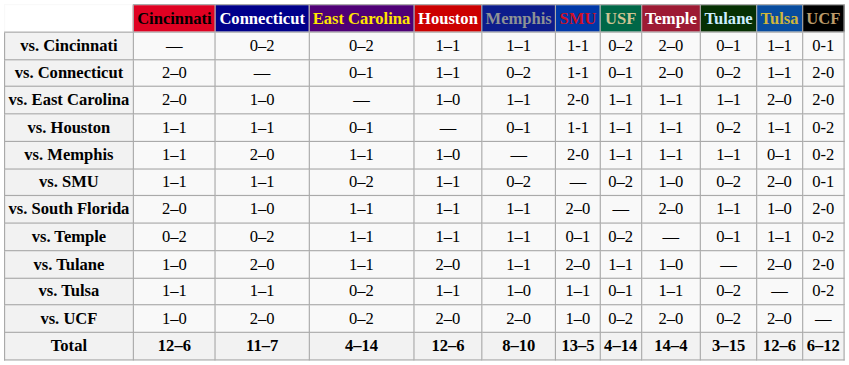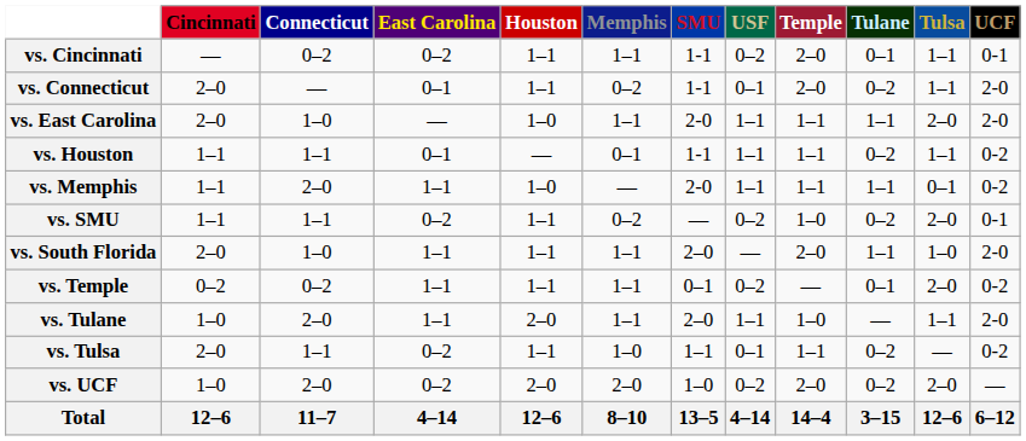vs. Temple | Tulsa: 1–1 -> 2–0
vs. Tulane | Tulsa: 2–0 -> 1–1
vs. Tulsa | Cincinnati: 1–1 -> 2–0
